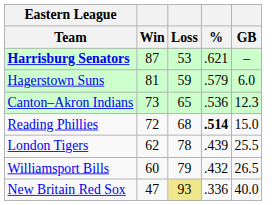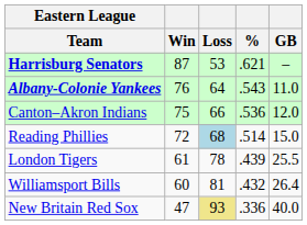- row: Hagerstown Suns | 81 | 59 | .579 | 6.0
+ row: Albany-Colonie Yankees | 76 | 64 | .543 | 11.0
Canton–Akron Indians | Win: 73 -> 75
Canton–Akron Indians | Loss: 65 -> 66
Canton–Akron Indians | GB: 12.3 -> 12.0
Reading Phillies | Loss: no background -> lightblue background
Reading Phillies | %: bold -> normal
London Tigers | Win: 62 -> 61
Williamsport Bills | Loss: 79 -> 81
Williamsport Bills | GB: 26.5 -> 26.4
